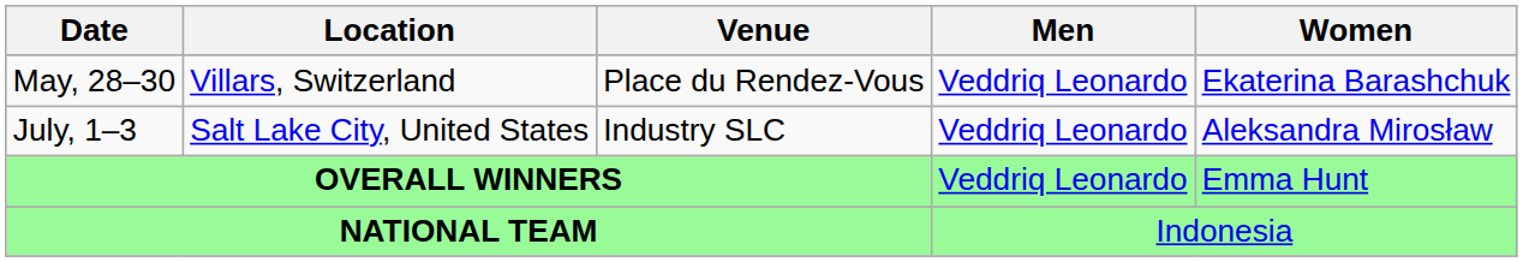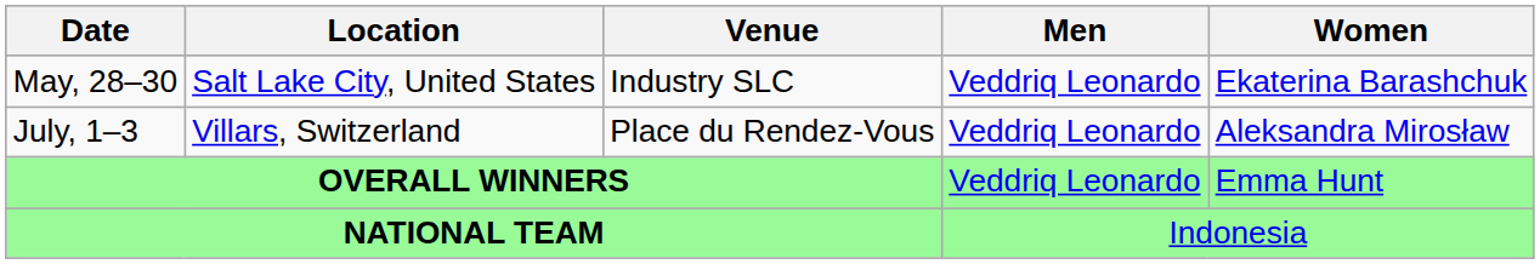May, 28–30 | Location: Villars, Switzerland -> Salt Lake City, United States
May, 28–30 | Venue: Place du Rendez-Vous -> Industry SLC
July, 1–3 | Location: Salt Lake City, United States -> Villars, Switzerland
July, 1–3 | Venue: Industry SLC -> Place du Rendez-Vous
